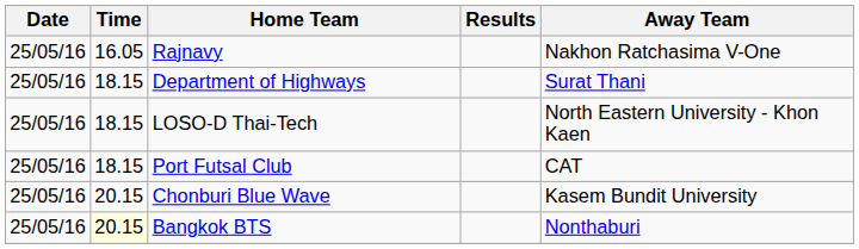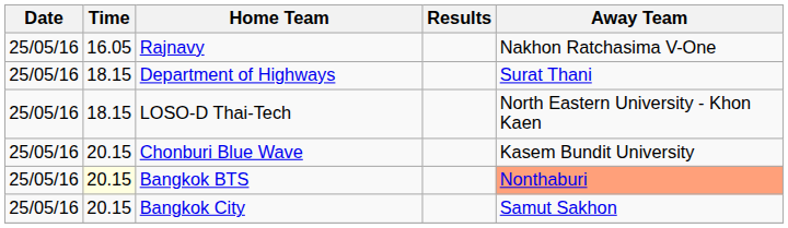- row: 25/05/16 | 18.15 | Port Futsal Club | CAT
Bangkok BTS | Away Team: no background -> lightsalmon background
+ row: 25/05/16 | 20.15 | Bangkok City | Samut Sakhon
